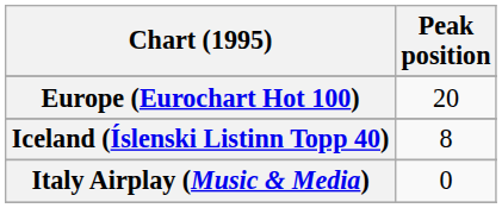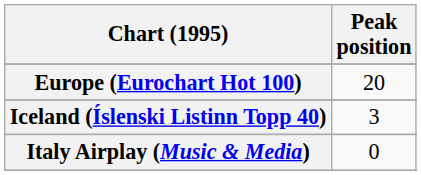Iceland (Íslenski Listinn Topp 40) | Peak position: 8 -> 3
